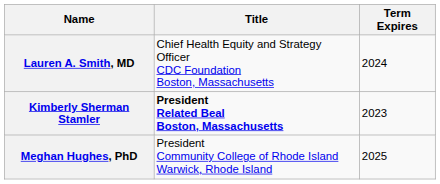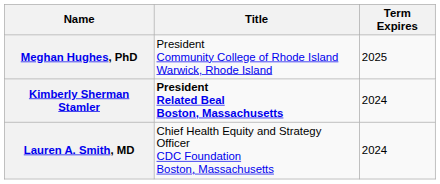rows swapped: Meghan Hughes, PhD <-> Lauren A. Smith, MD
Kimberly Sherman Stamler | Term Expires: 2023 -> 2024
